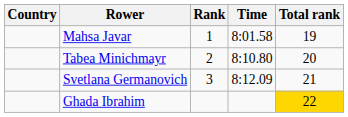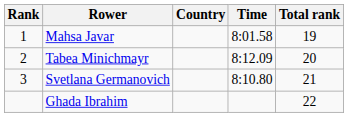columns swapped: Rank <-> Country
Tabea Minichmayr | Time: 8:10.80 -> 8:12.09
Svetlana Germanovich | Time: 8:12.09 -> 8:10.80
Ghada Ibrahim | Total rank: gold background -> no background
